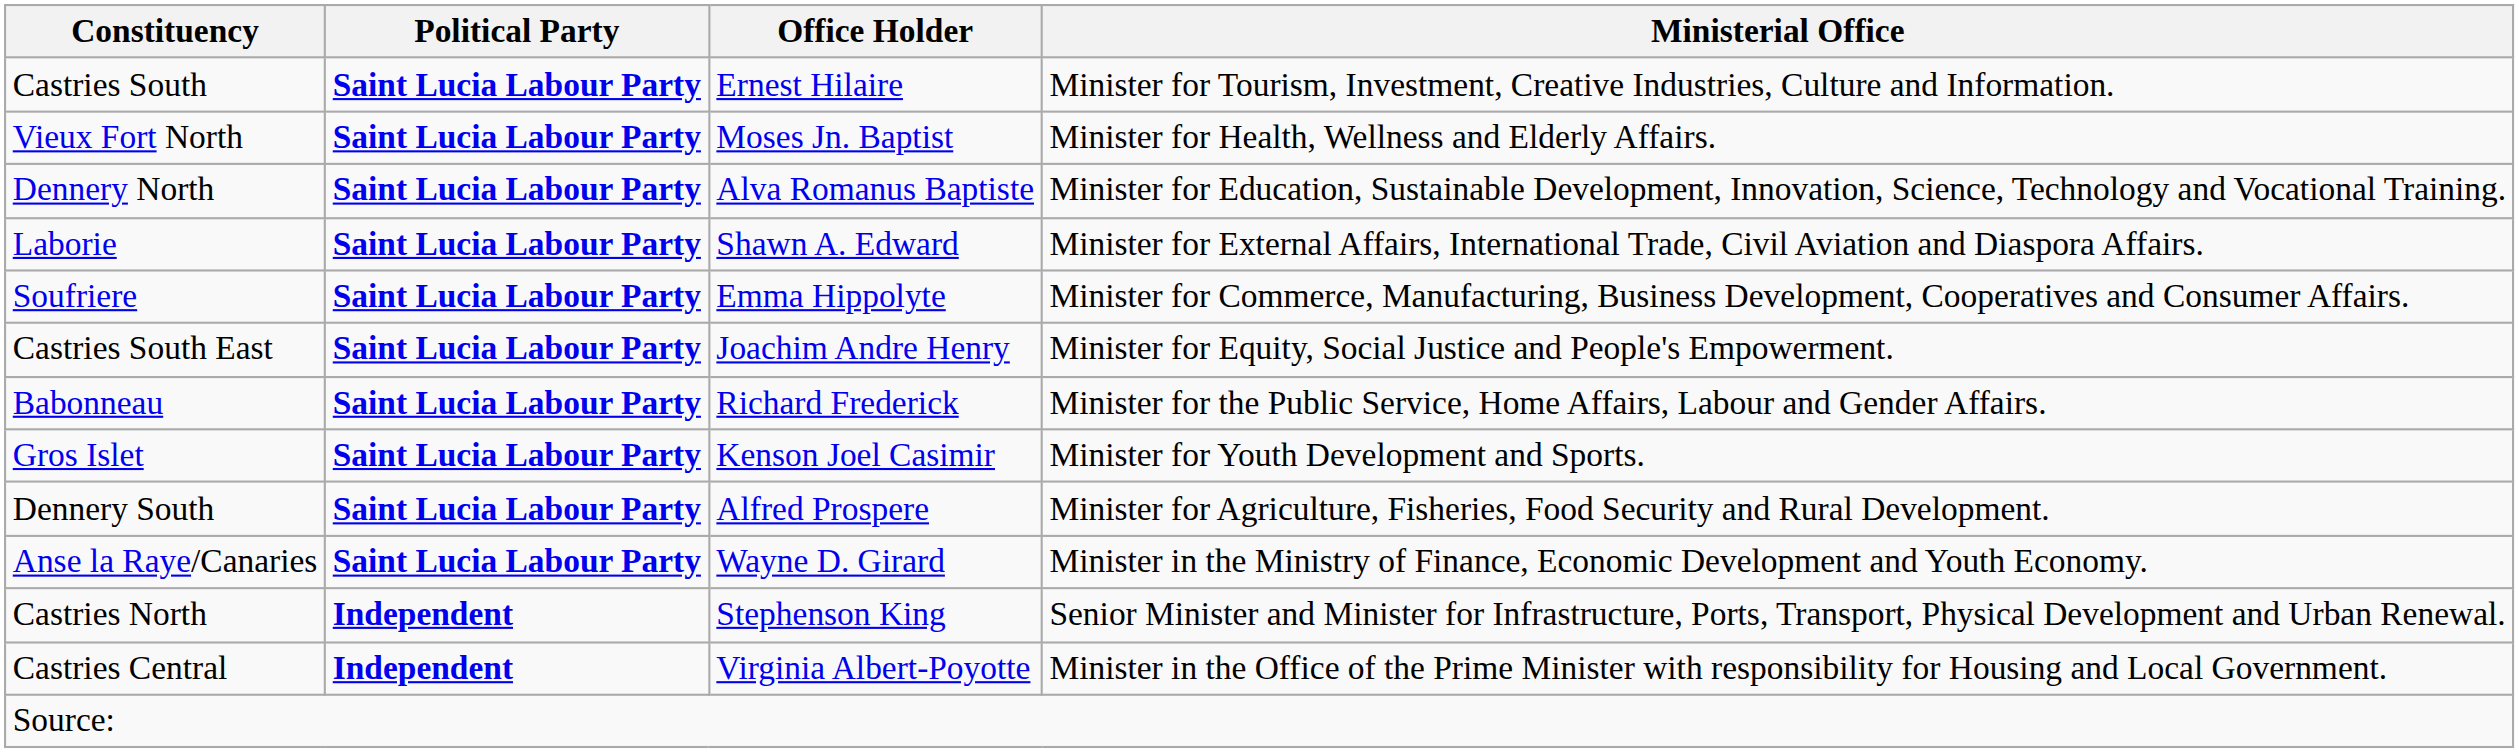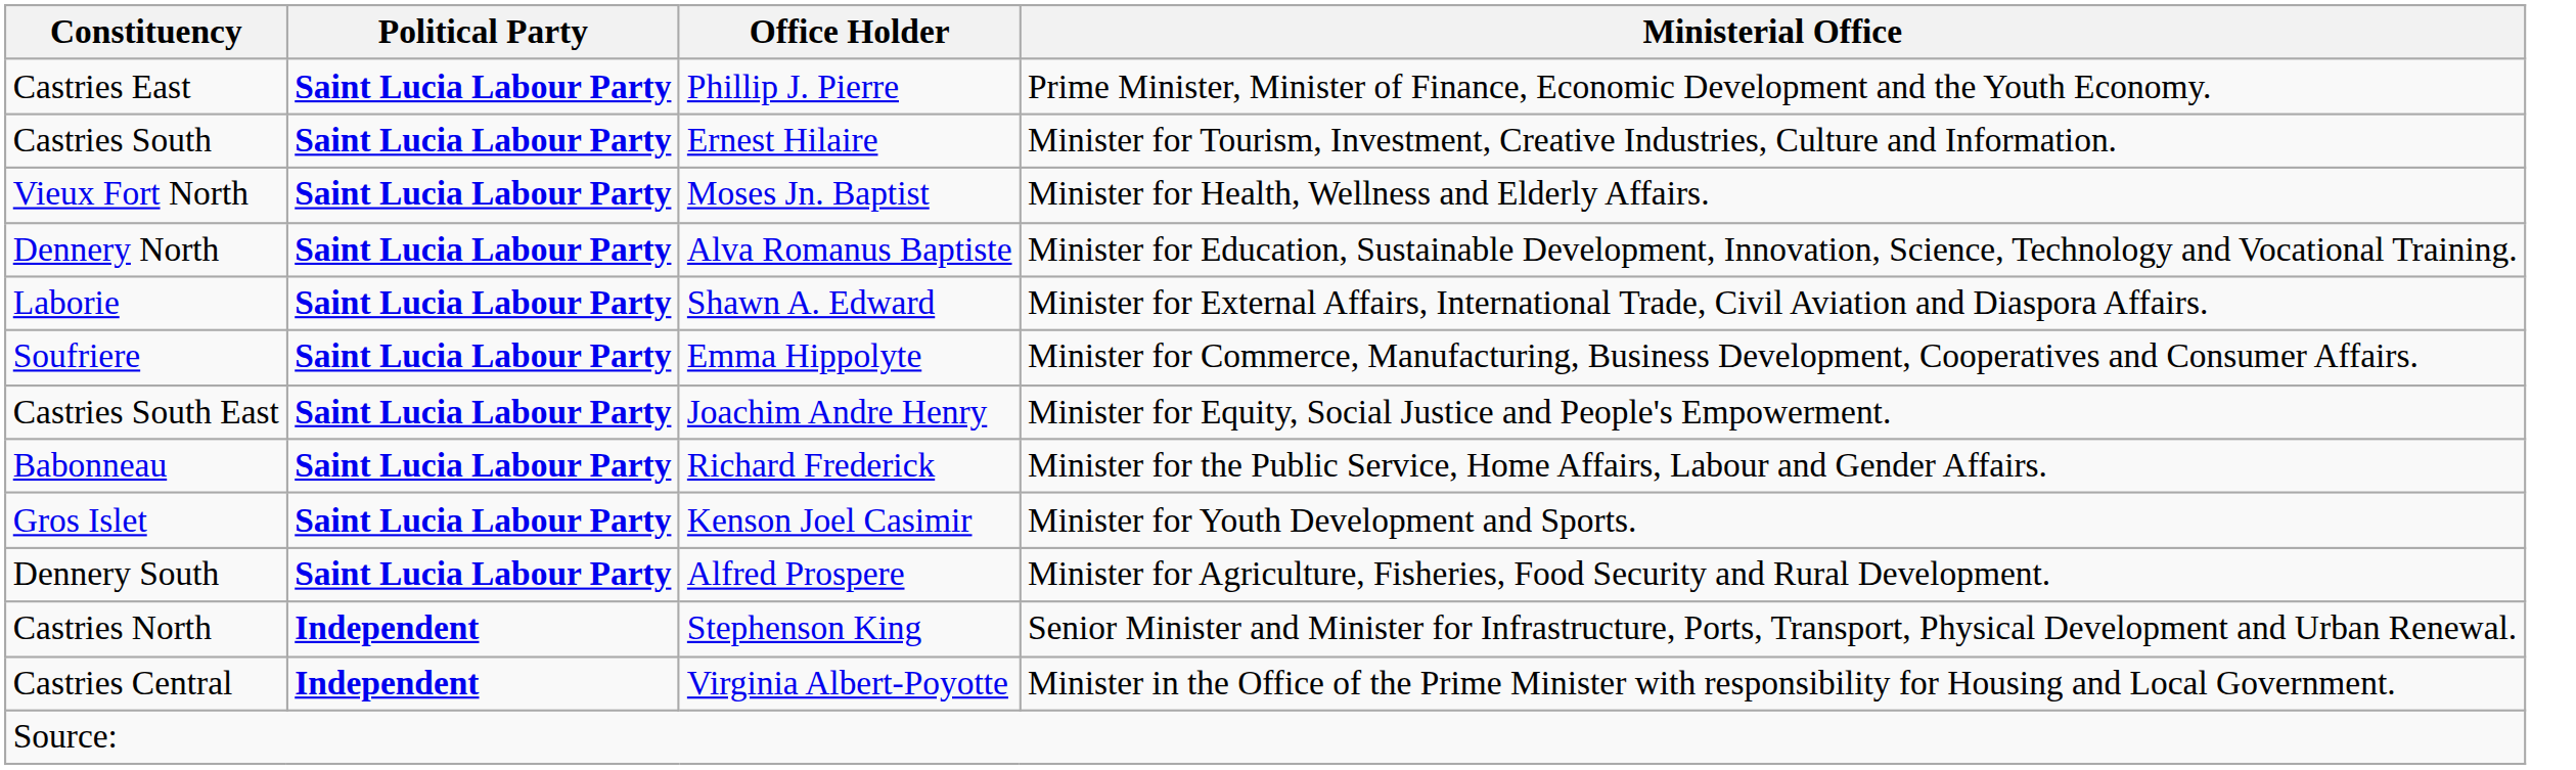+ row: Castries East | Saint Lucia Labour Party | Phillip J. Pierre | Prime Minister, Minister of Finance, Economic Development and the Youth Economy.
- row: Anse la Raye/Canaries | Saint Lucia Labour Party | Wayne D. Girard | Minister in the Ministry of Finance, Economic Development and Youth Economy.
